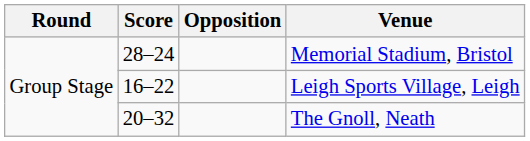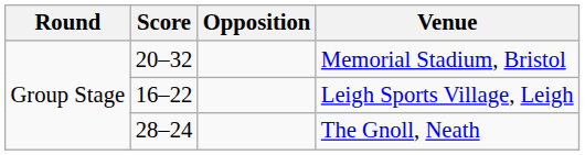Memorial Stadium, Bristol | Score: 28–24 -> 20–32
The Gnoll, Neath | Score: 20–32 -> 28–24
